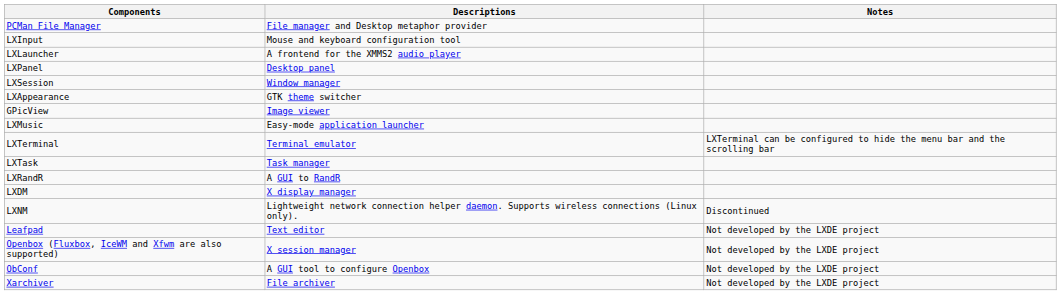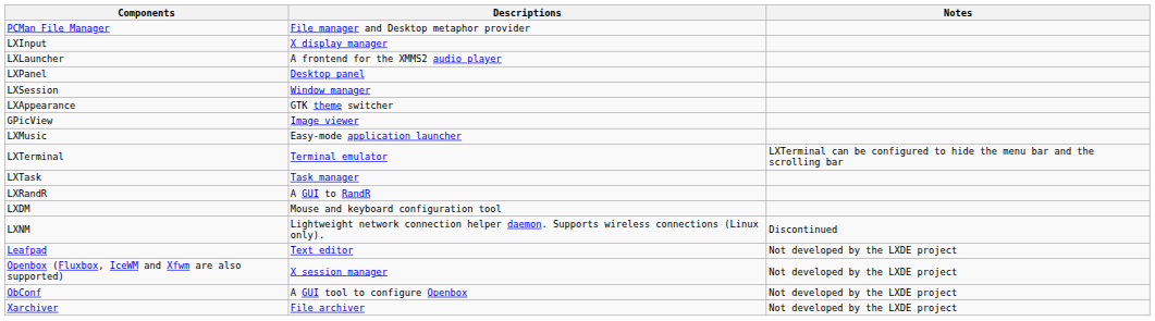LXInput | Descriptions: Mouse and keyboard configuration tool -> X display manager
LXDM | Descriptions: X display manager -> Mouse and keyboard configuration tool
